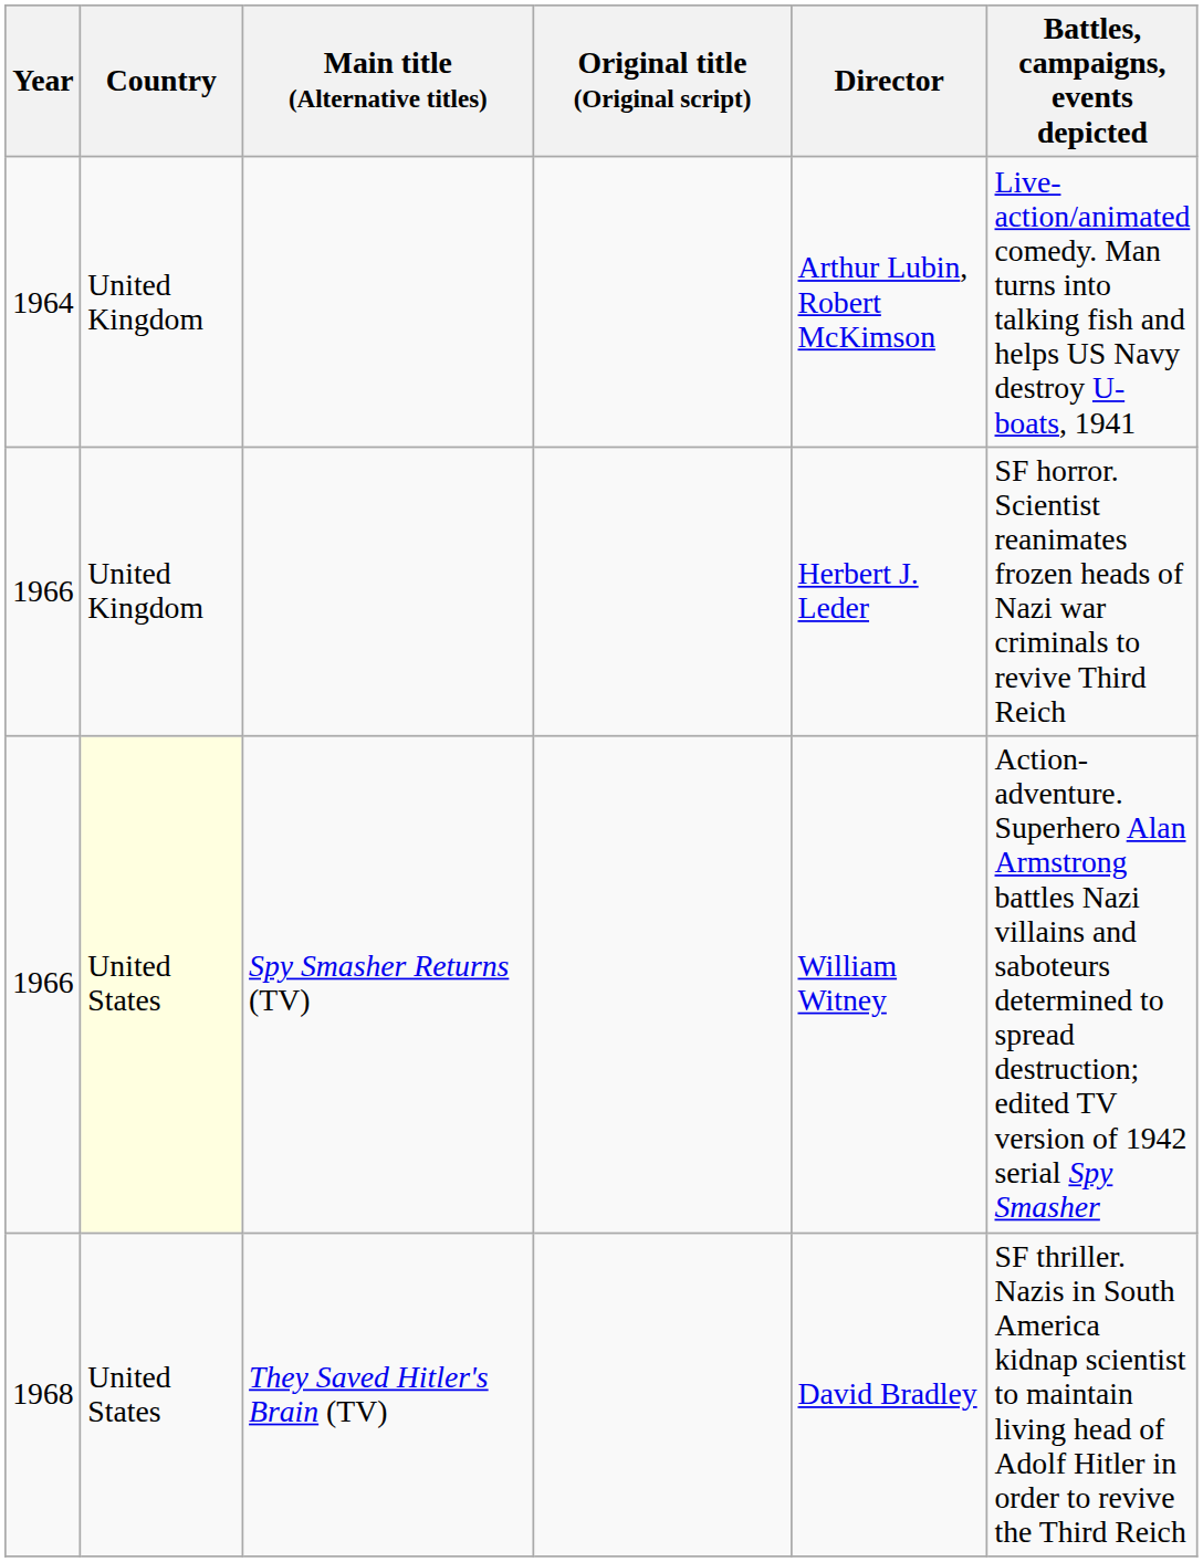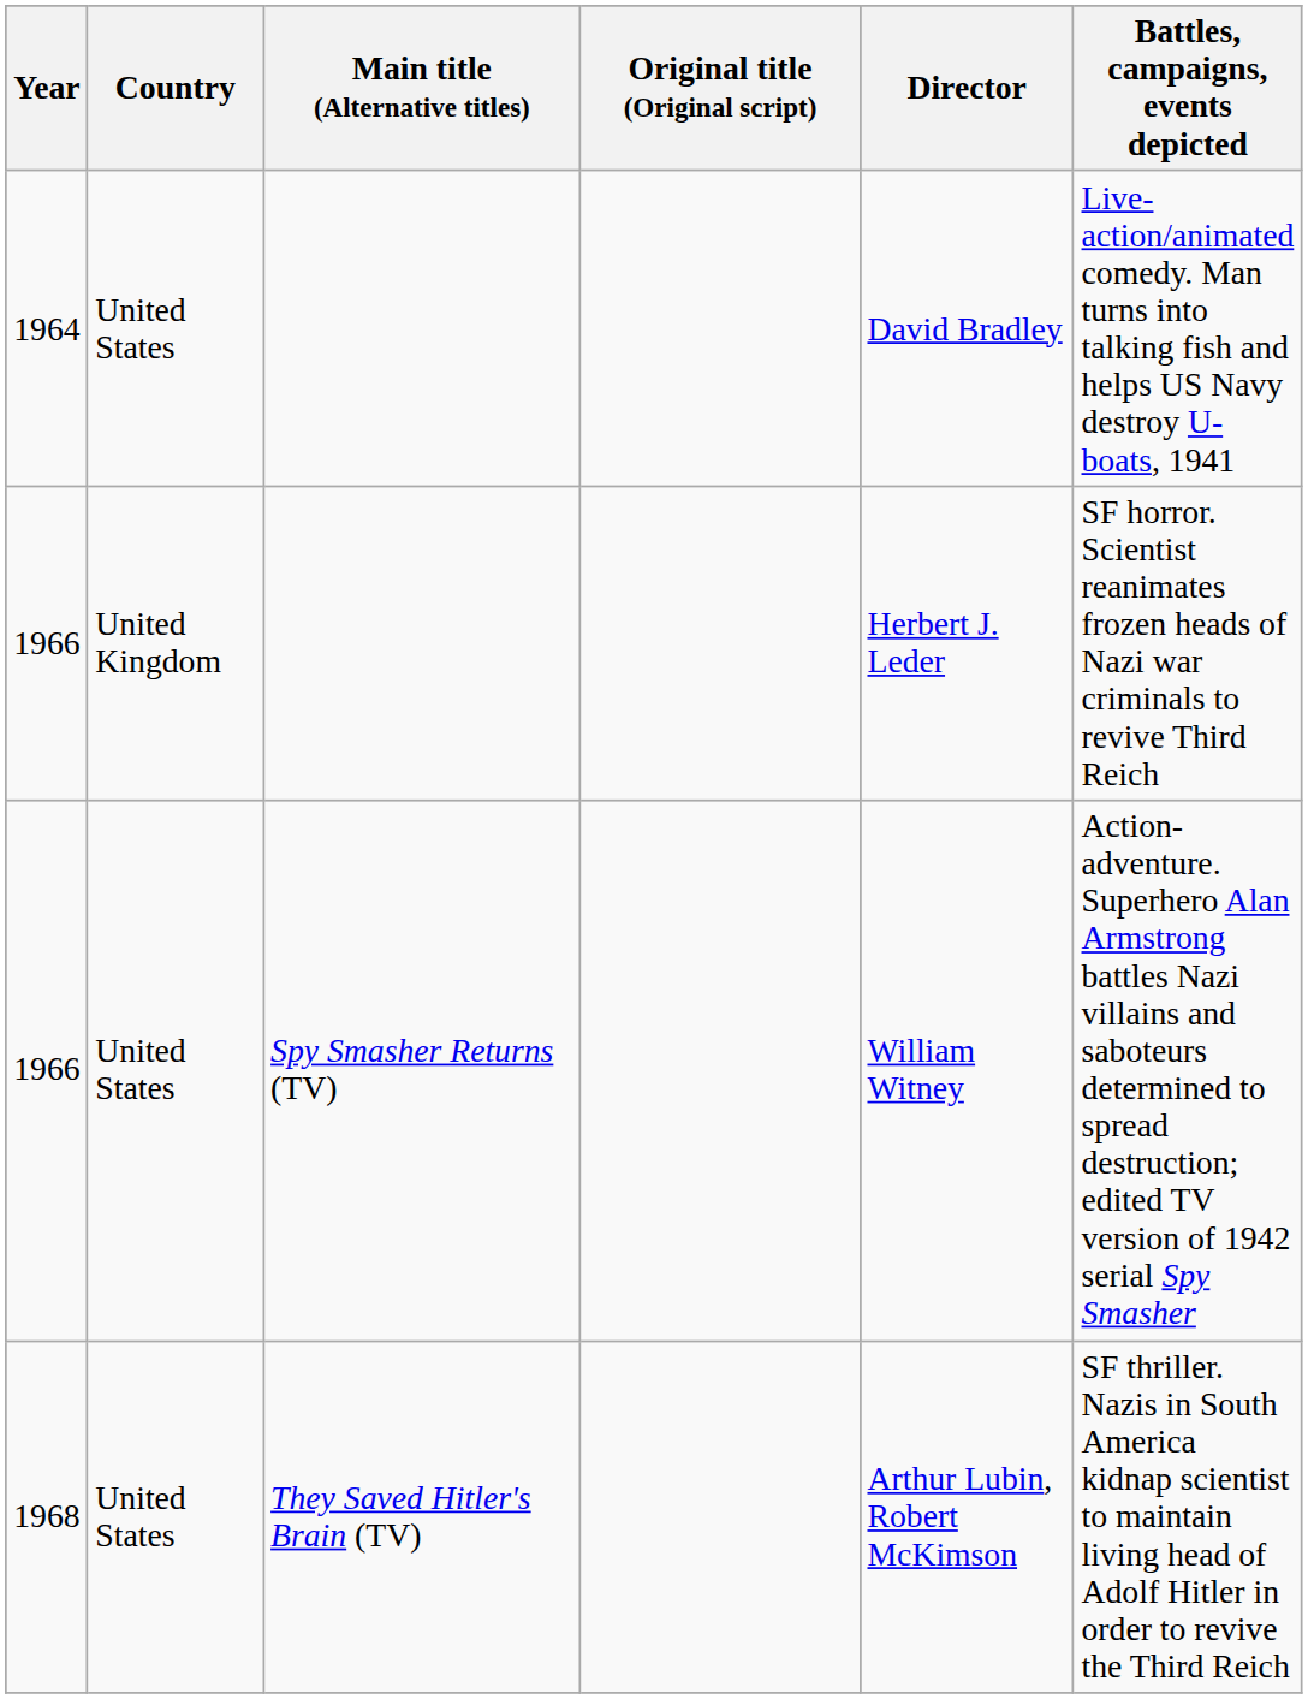1964 | Country: United Kingdom -> United States
1964 | Director: Arthur Lubin, Robert McKimson -> David Bradley
1966 / Spy Smasher Returns (TV) | Country: lightyellow background -> no background
1968 | Director: David Bradley -> Arthur Lubin, Robert McKimson
